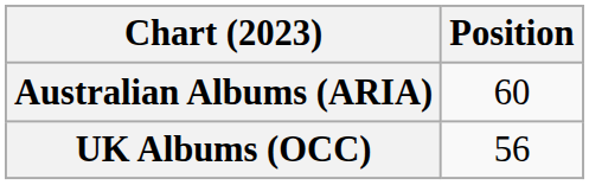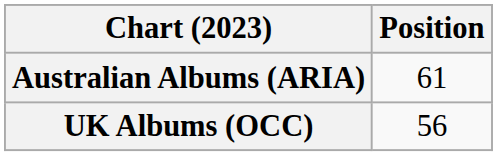Australian Albums (ARIA) | Position: 60 -> 61
